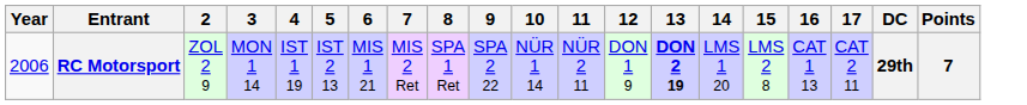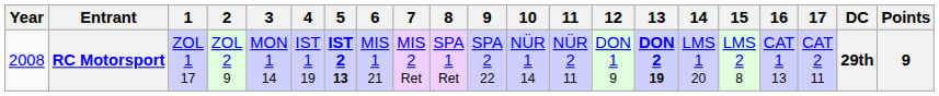+ column: 1 | ZOL 1 17
RC Motorsport | Year: 2006 -> 2008
RC Motorsport | 5: normal -> bold
RC Motorsport | Points: 7 -> 9
